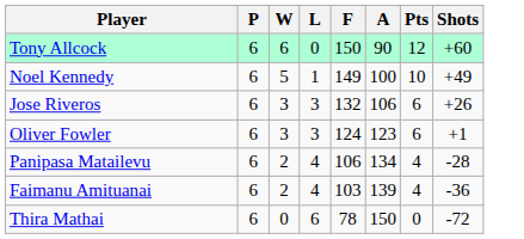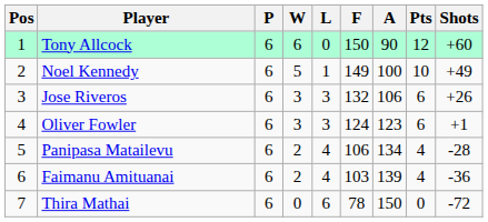+ column: Pos | 1 | 2 | 3 | 4 | 5 | 6 | 7
